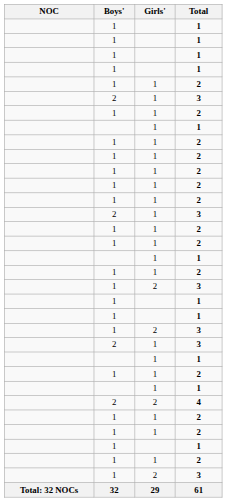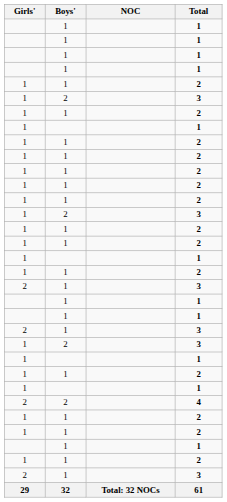columns swapped: NOC <-> Girls'
